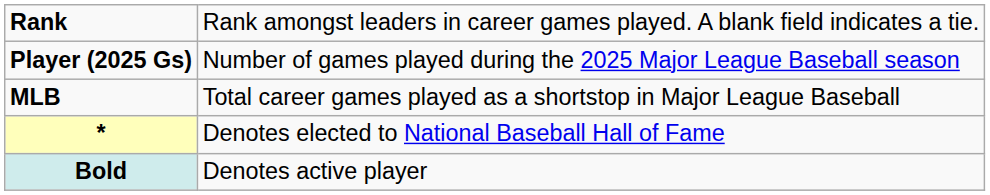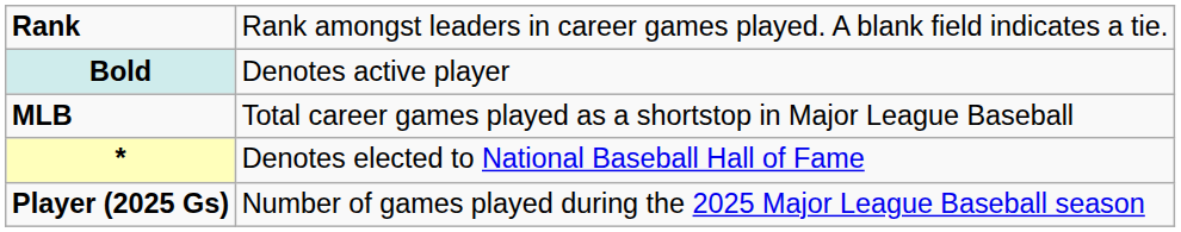rows swapped: Player (2025 Gs) <-> Bold
